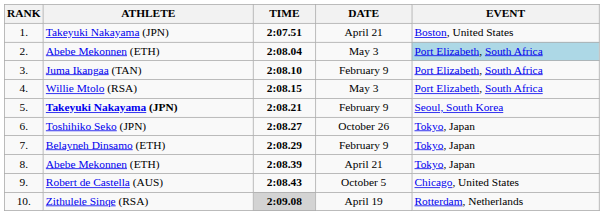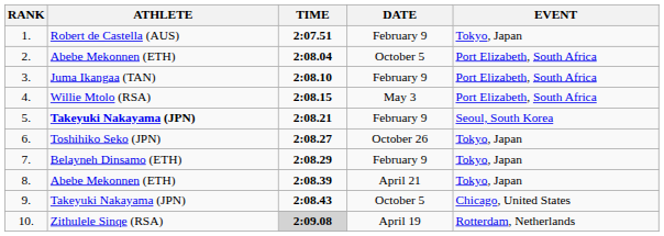1. | ATHLETE: Takeyuki Nakayama (JPN) -> Robert de Castella (AUS)
1. | DATE: April 21 -> February 9
1. | EVENT: Boston, United States -> Tokyo, Japan
2. | DATE: May 3 -> October 5
2. | EVENT: lightblue background -> no background
9. | ATHLETE: Robert de Castella (AUS) -> Takeyuki Nakayama (JPN)
